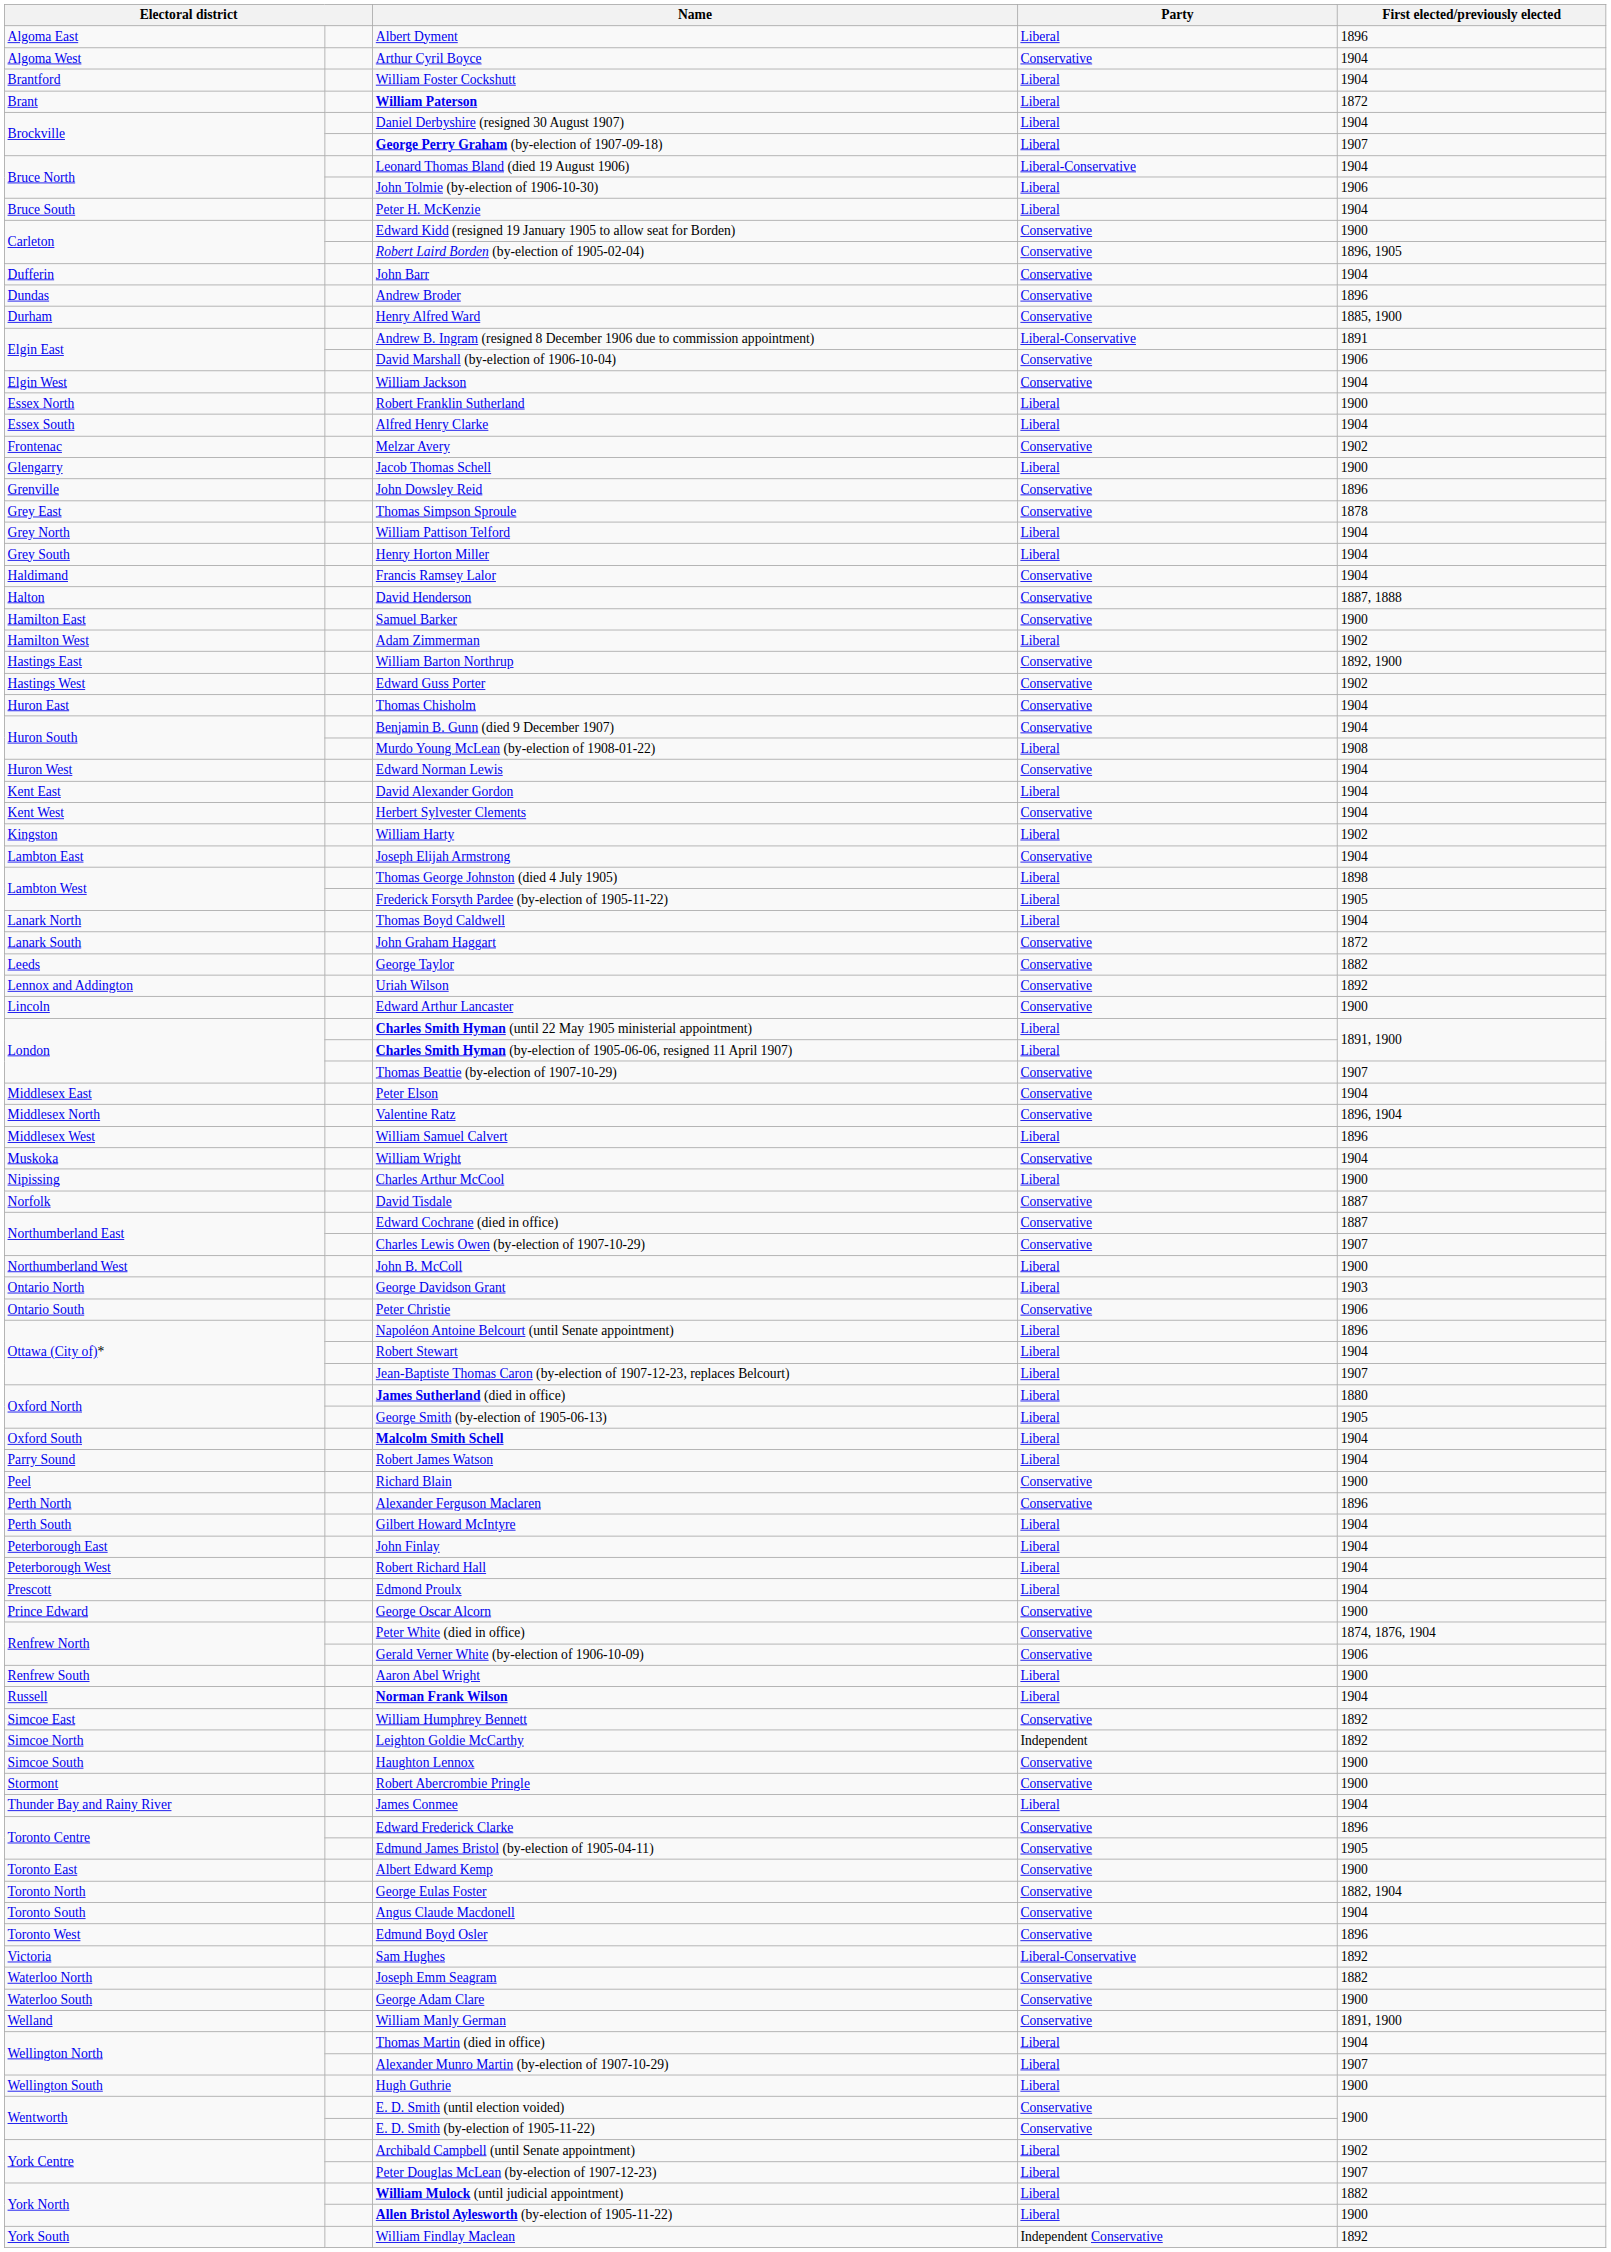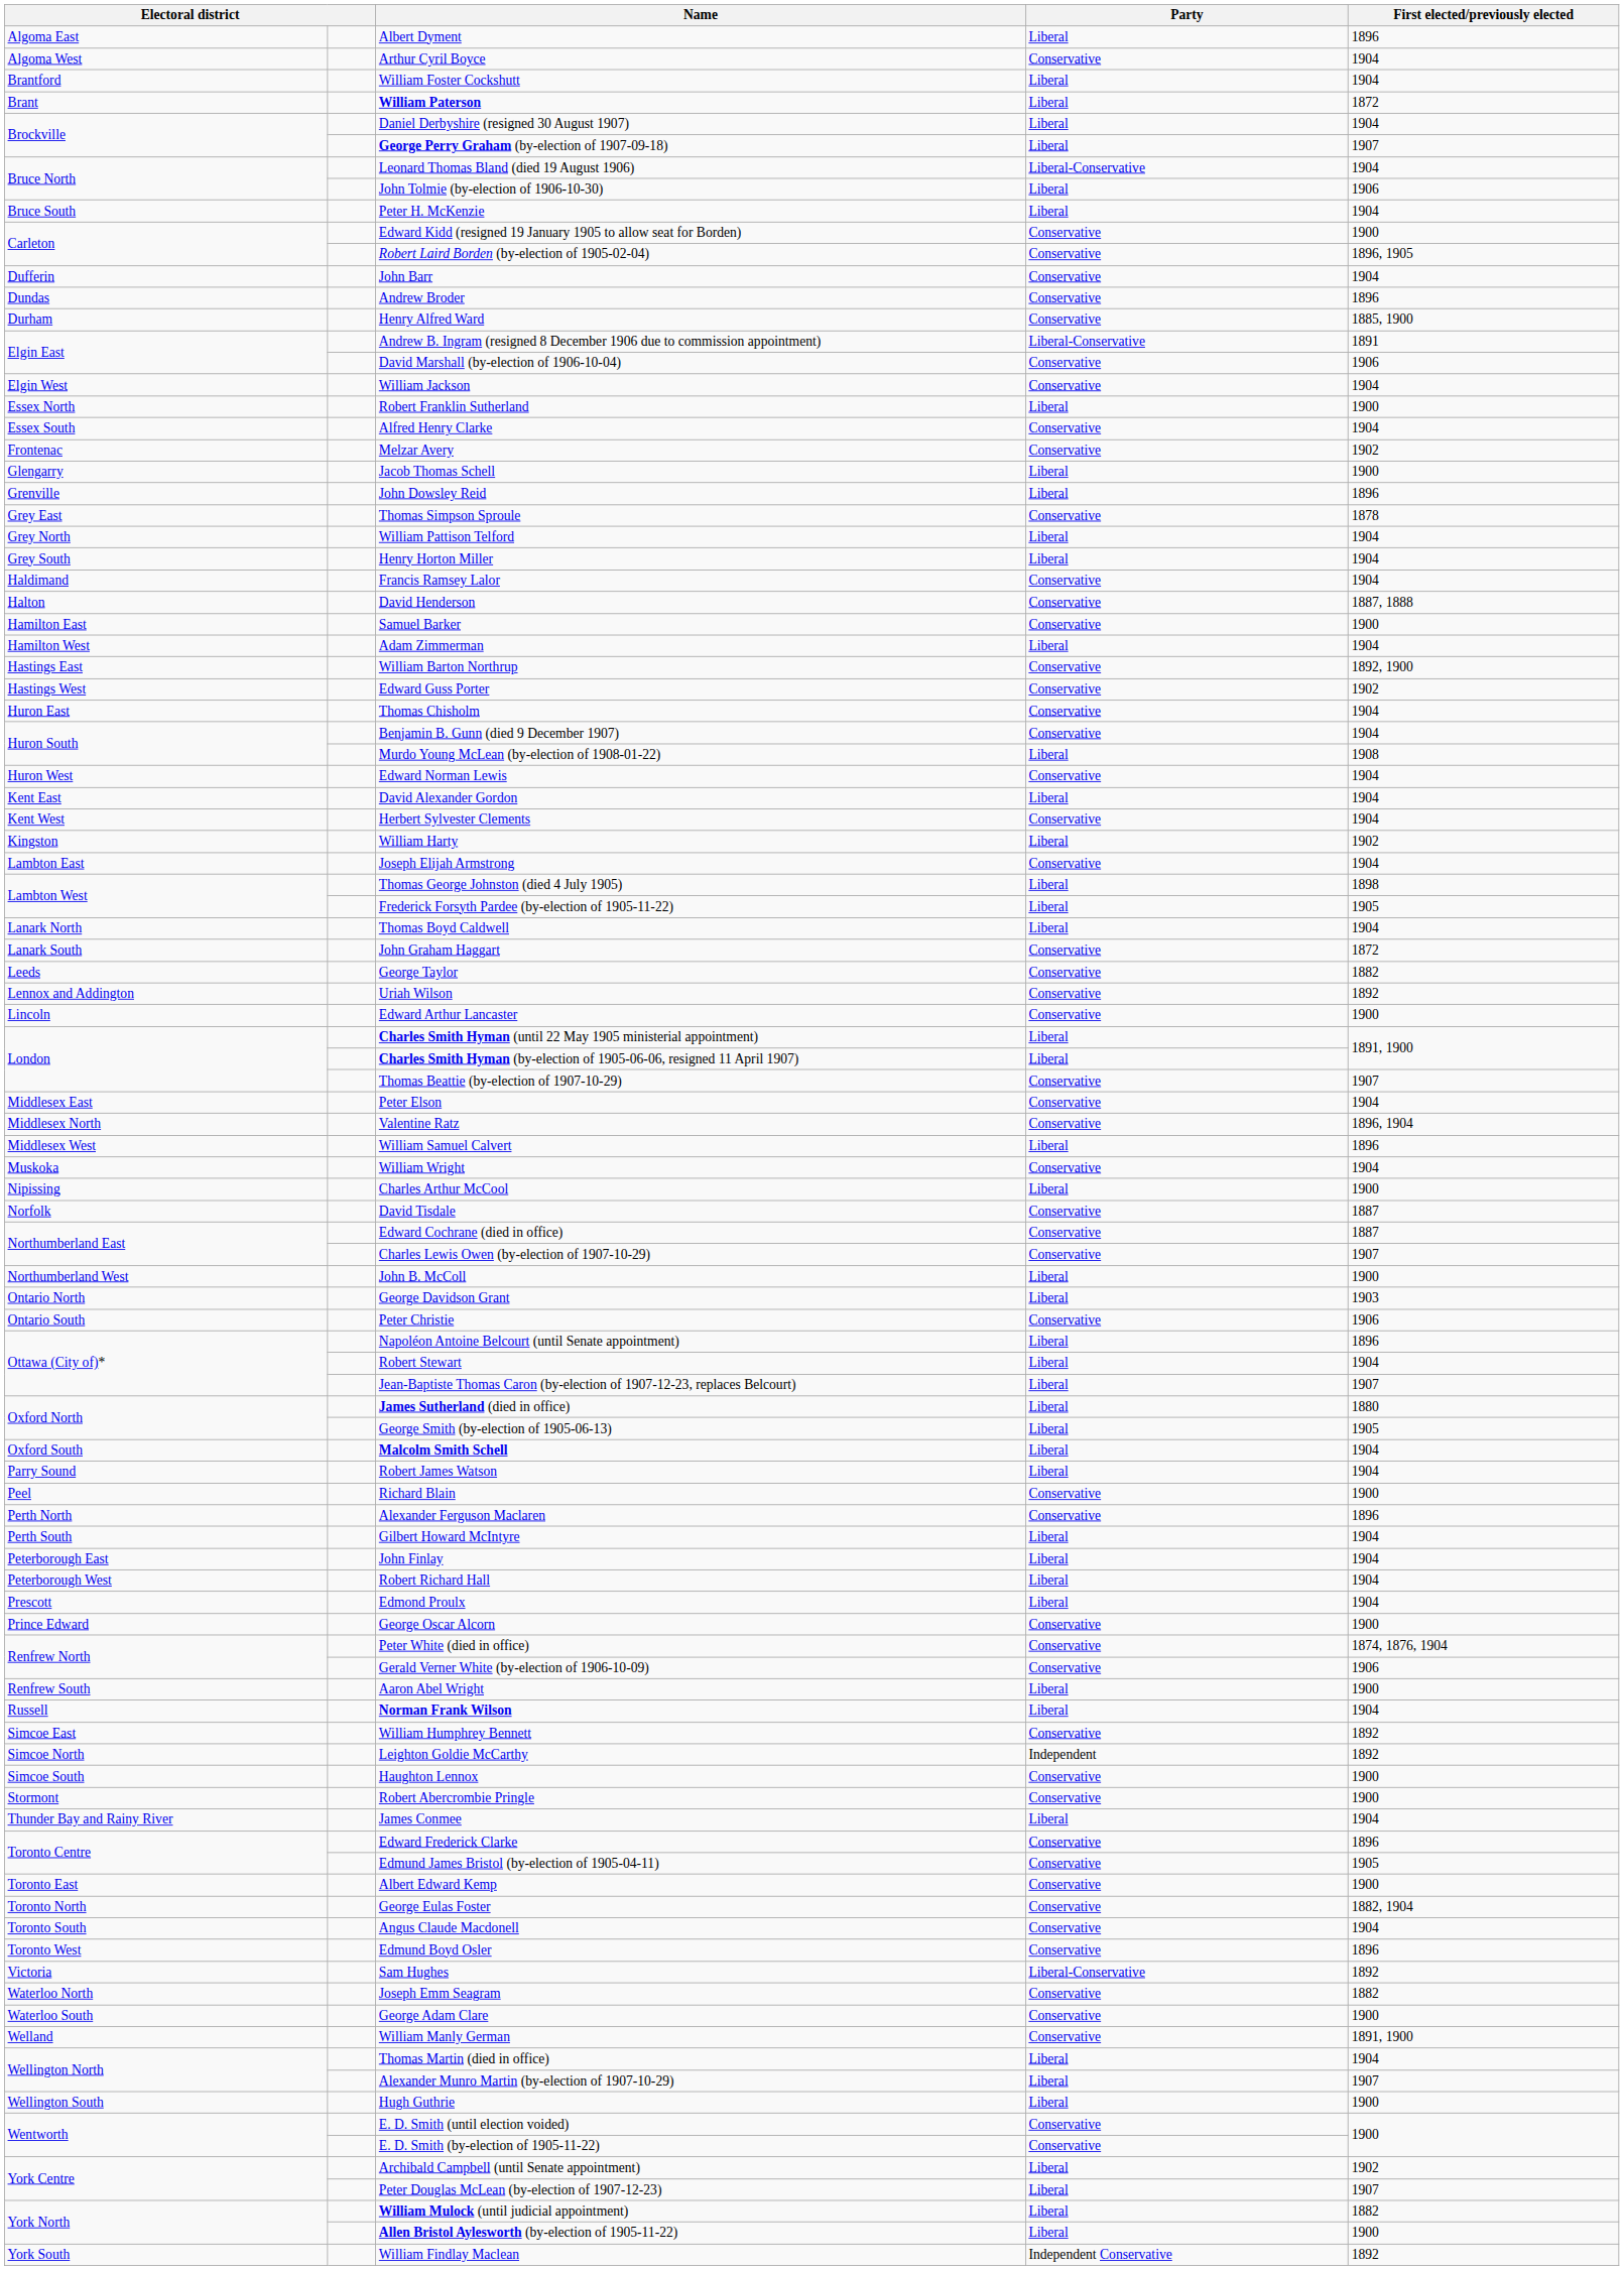Alfred Henry Clarke | Party: Liberal -> Conservative
John Dowsley Reid | Party: Conservative -> Liberal
Adam Zimmerman | First elected/previously elected: 1902 -> 1904
